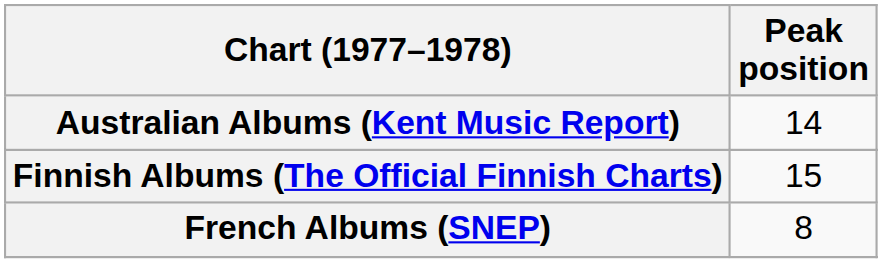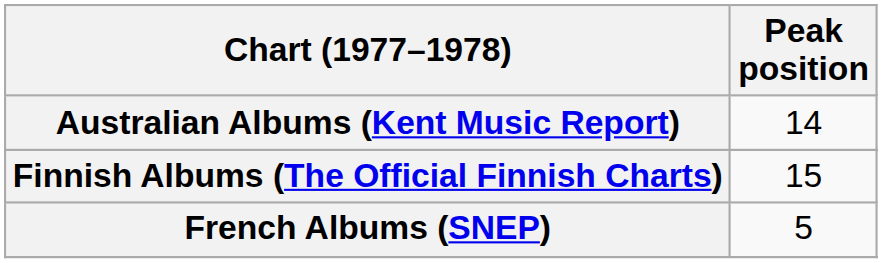French Albums (SNEP) | Peak position: 8 -> 5
